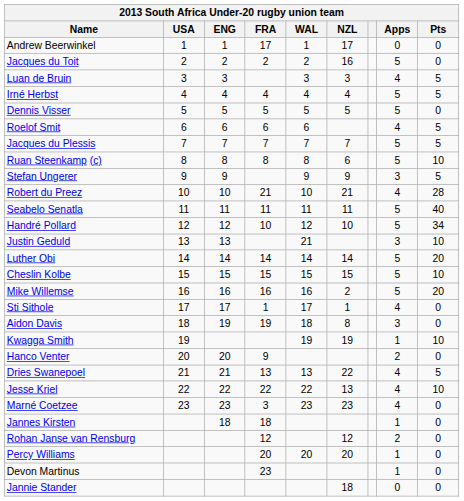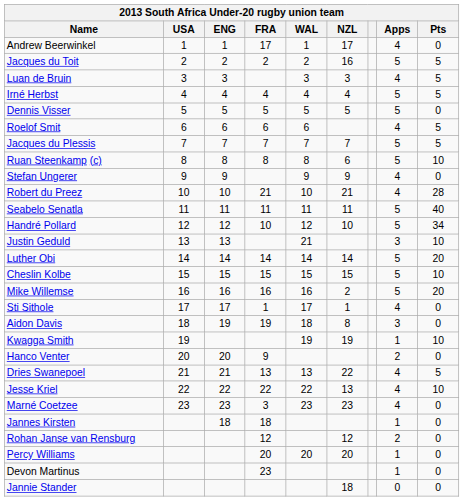Andrew Beerwinkel | Apps: 0 -> 4
Jacques du Toit | Pts: 0 -> 5
Stefan Ungerer | Apps: 3 -> 4
Stefan Ungerer | Pts: 5 -> 0
